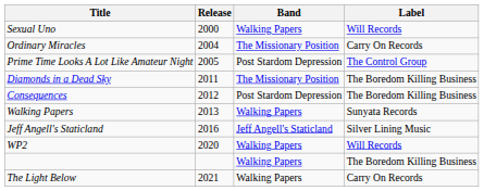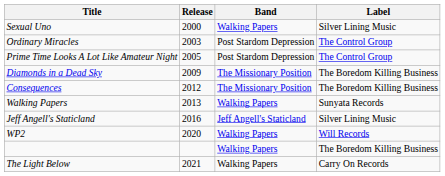Sexual Uno | Label: Will Records -> Silver Lining Music
Ordinary Miracles | Release: 2004 -> 2003
Ordinary Miracles | Band: The Missionary Position -> Post Stardom Depression
Ordinary Miracles | Label: Carry On Records -> The Control Group
Diamonds in a Dead Sky | Release: 2011 -> 2009
Consequences | Band: Post Stardom Depression -> The Missionary Position
